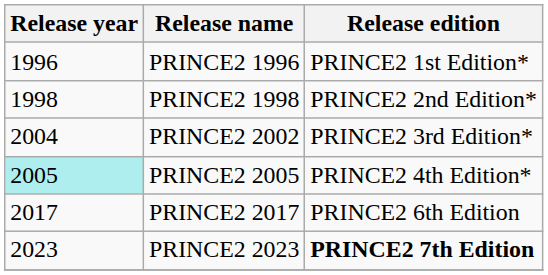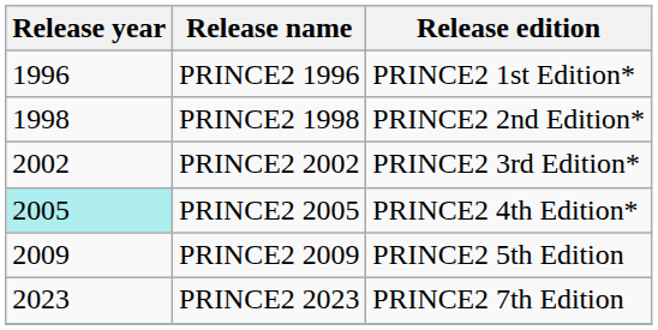PRINCE2 2002 | Release year: 2004 -> 2002
+ row: 2009 | PRINCE2 2009 | PRINCE2 5th Edition
- row: 2017 | PRINCE2 2017 | PRINCE2 6th Edition
PRINCE2 2023 | Release edition: bold -> normal
